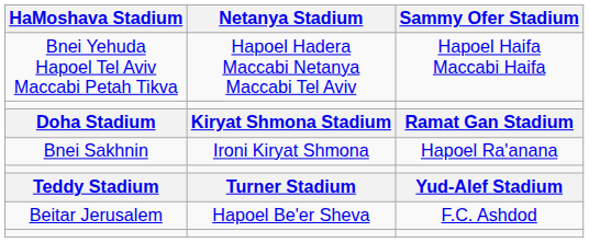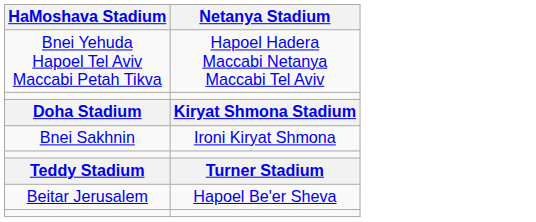- column: Sammy Ofer Stadium | Hapoel Haifa Maccabi Haifa | Ramat Gan Stadium | Hapoel Ra'anana | Yud-Alef Stadium | F.C. Ashdod
